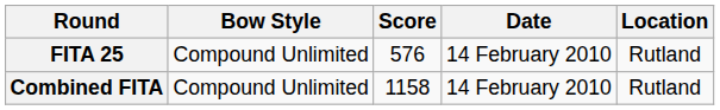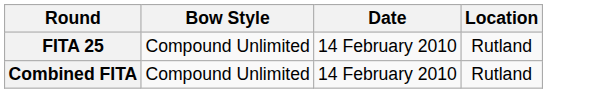- column: Score | 576 | 1158
